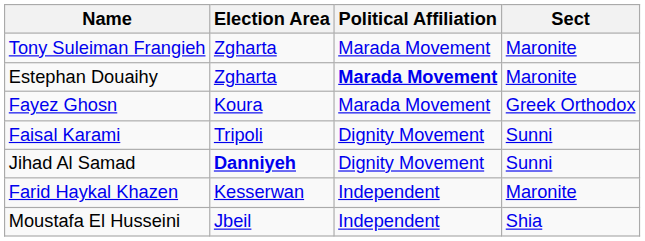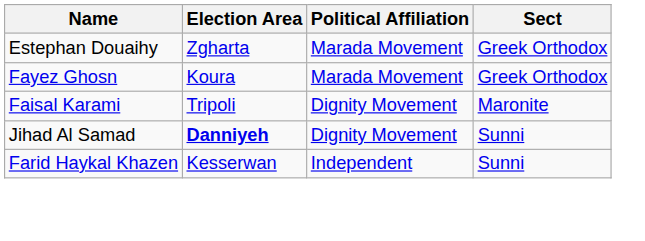- row: Tony Suleiman Frangieh | Zgharta | Marada Movement | Maronite
Estephan Douaihy | Political Affiliation: bold -> normal
Estephan Douaihy | Sect: Maronite -> Greek Orthodox
Faisal Karami | Sect: Sunni -> Maronite
Farid Haykal Khazen | Sect: Maronite -> Sunni
- row: Moustafa El Husseini | Jbeil | Independent | Shia
